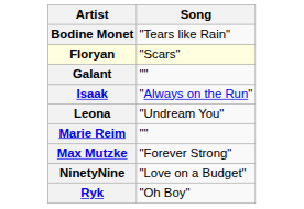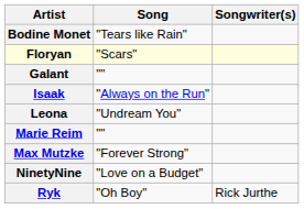+ column: Songwriter(s) | Rick Jurthe
